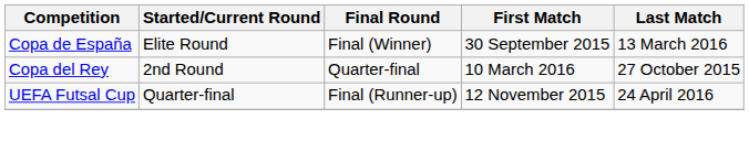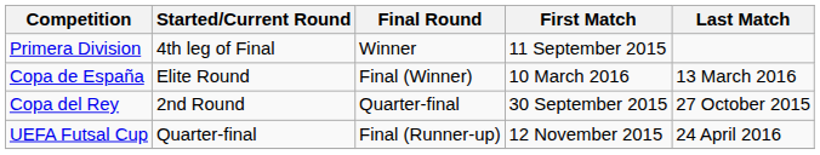+ row: Primera Division | 4th leg of Final | Winner | 11 September 2015
Copa de España | First Match: 30 September 2015 -> 10 March 2016
Copa del Rey | First Match: 10 March 2016 -> 30 September 2015
